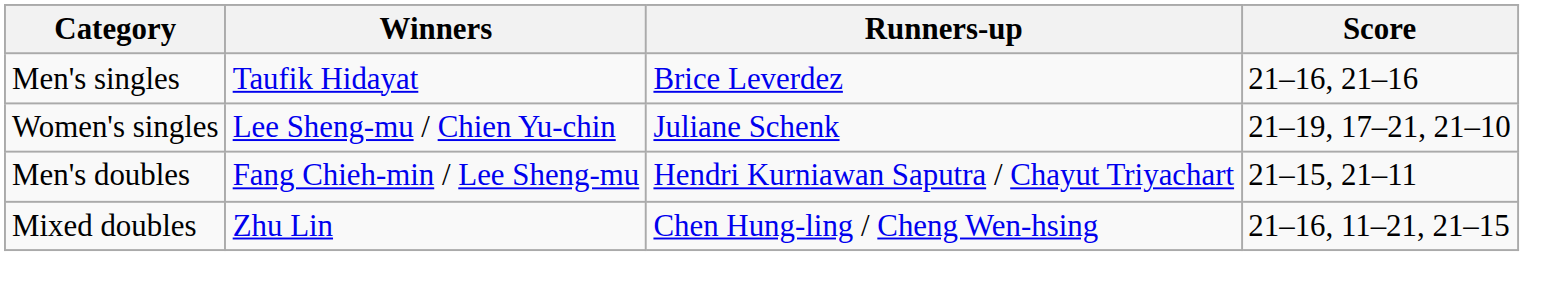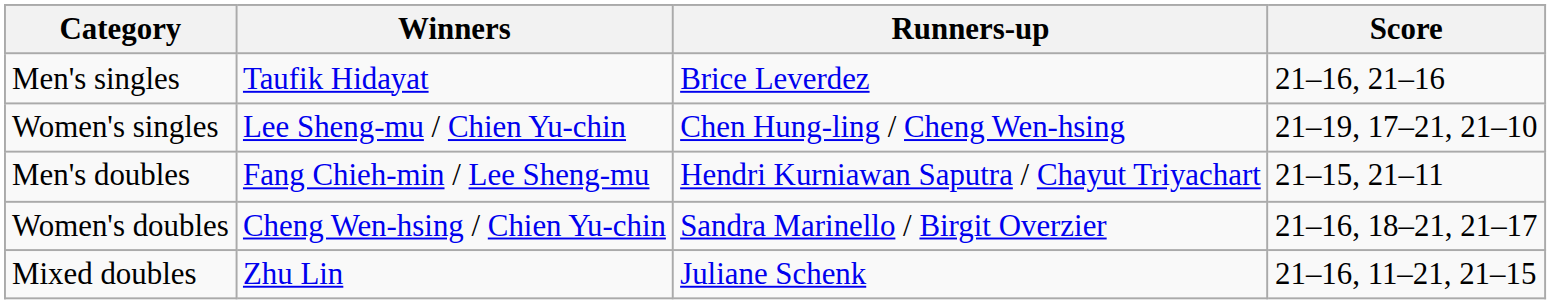Women's singles | Runners-up: Juliane Schenk -> Chen Hung-ling / Cheng Wen-hsing
+ row: Women's doubles | Cheng Wen-hsing / Chien Yu-chin | Sandra Marinello / Birgit Overzier | 21–16, 18–21, 21–17
Mixed doubles | Runners-up: Chen Hung-ling / Cheng Wen-hsing -> Juliane Schenk
